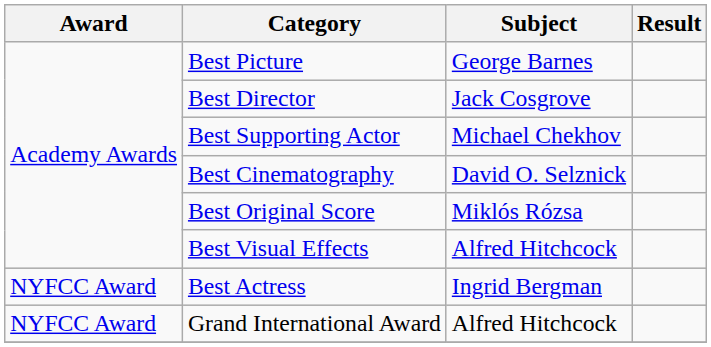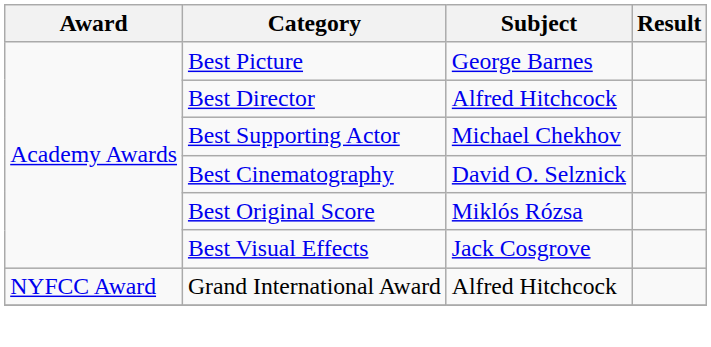Best Director | Subject: Jack Cosgrove -> Alfred Hitchcock
Best Visual Effects | Subject: Alfred Hitchcock -> Jack Cosgrove
- row: NYFCC Award | Best Actress | Ingrid Bergman
